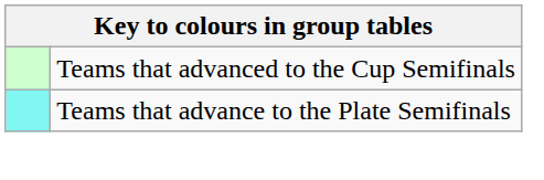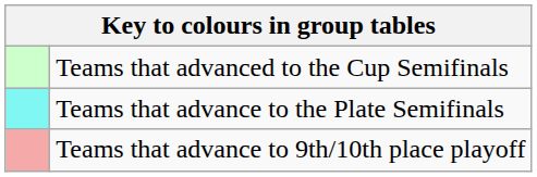+ row: Teams that advance to 9th/10th place playoff
